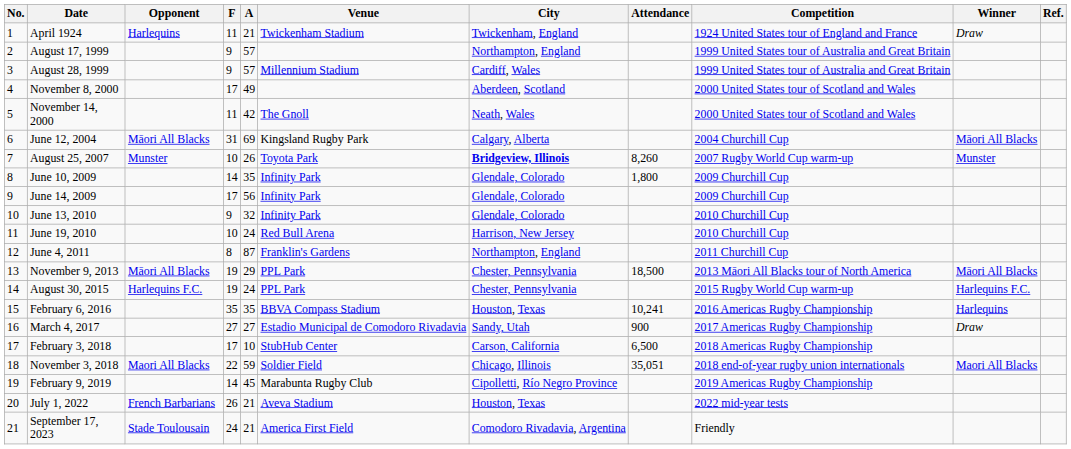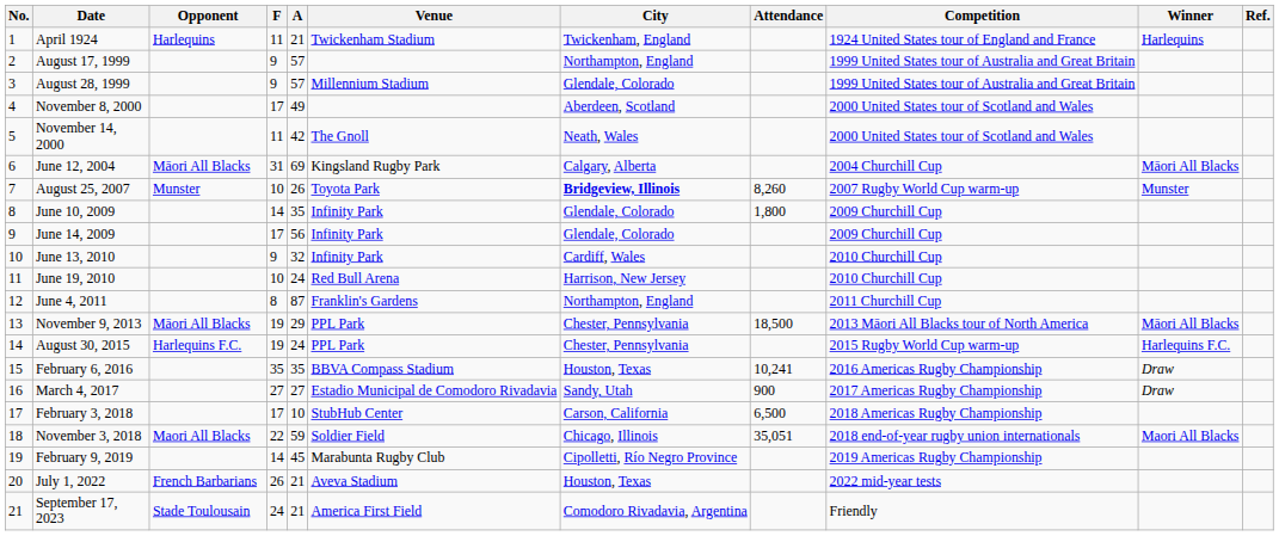April 1924 | Winner: Draw -> Harlequins
August 28, 1999 | City: Cardiff, Wales -> Glendale, Colorado
June 13, 2010 | City: Glendale, Colorado -> Cardiff, Wales
February 6, 2016 | Winner: Harlequins -> Draw
